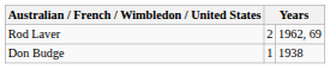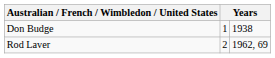rows swapped: Rod Laver <-> Don Budge
